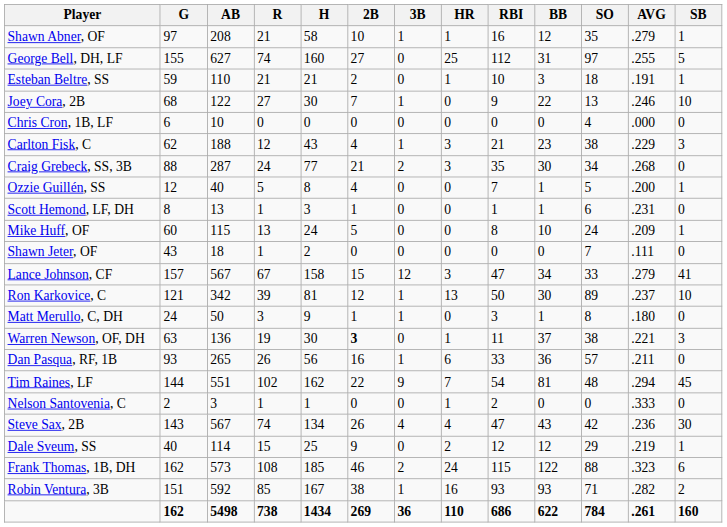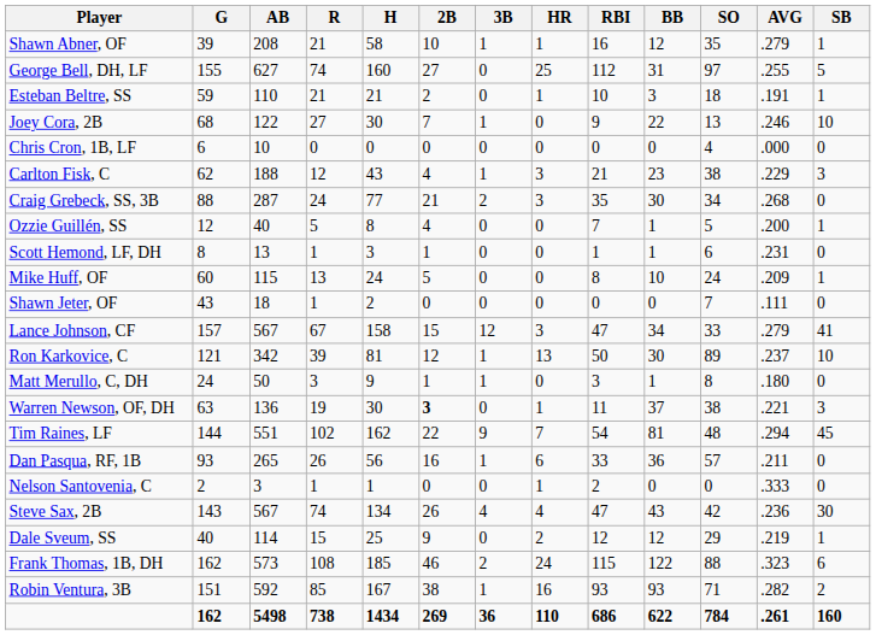Shawn Abner, OF | G: 97 -> 39
rows swapped: Dan Pasqua, RF, 1B <-> Tim Raines, LF
